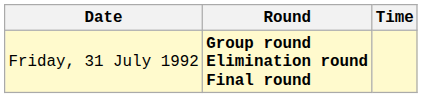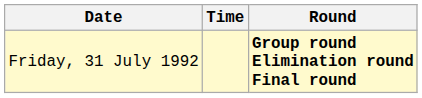columns swapped: Time <-> Round
